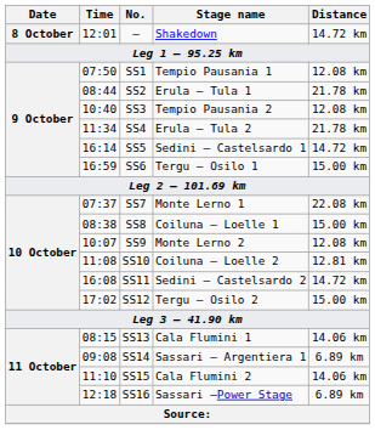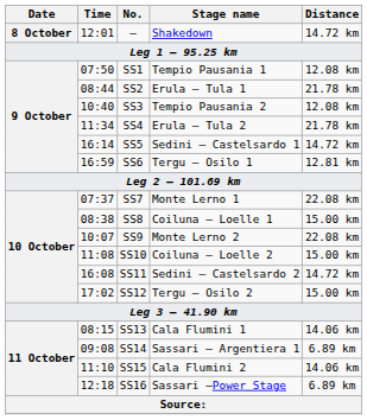SS6 | Distance: 15.00 km -> 12.81 km
SS9 | Distance: 12.08 km -> 22.08 km
SS10 | Distance: 12.81 km -> 15.00 km
